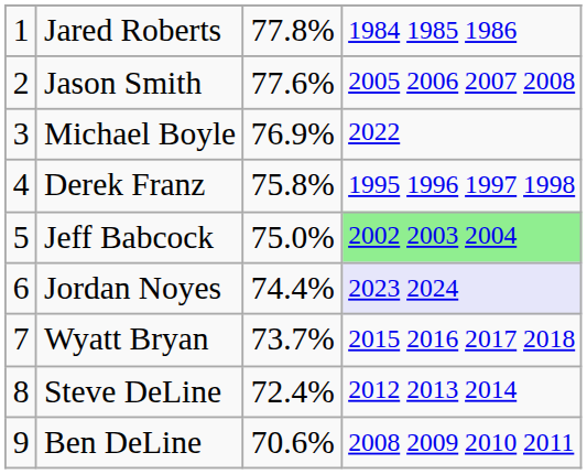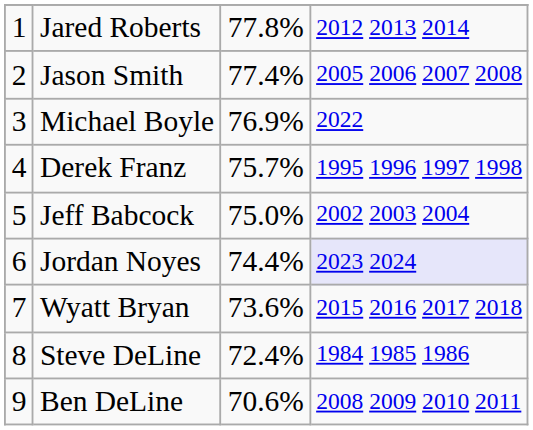Jared Roberts | column 4: 1984 1985 1986 -> 2012 2013 2014
Jason Smith | column 3: 77.6% -> 77.4%
Derek Franz | column 3: 75.8% -> 75.7%
Jeff Babcock | column 4: lightgreen background -> no background
Wyatt Bryan | column 3: 73.7% -> 73.6%
Steve DeLine | column 4: 2012 2013 2014 -> 1984 1985 1986
